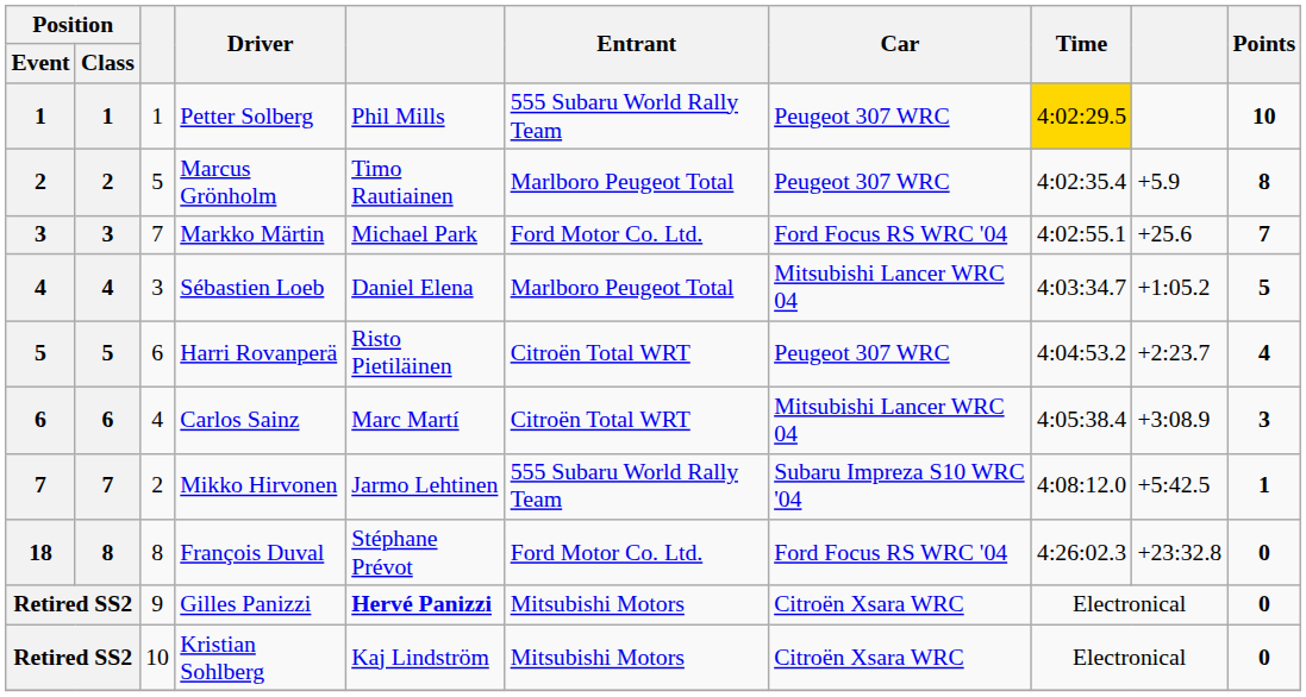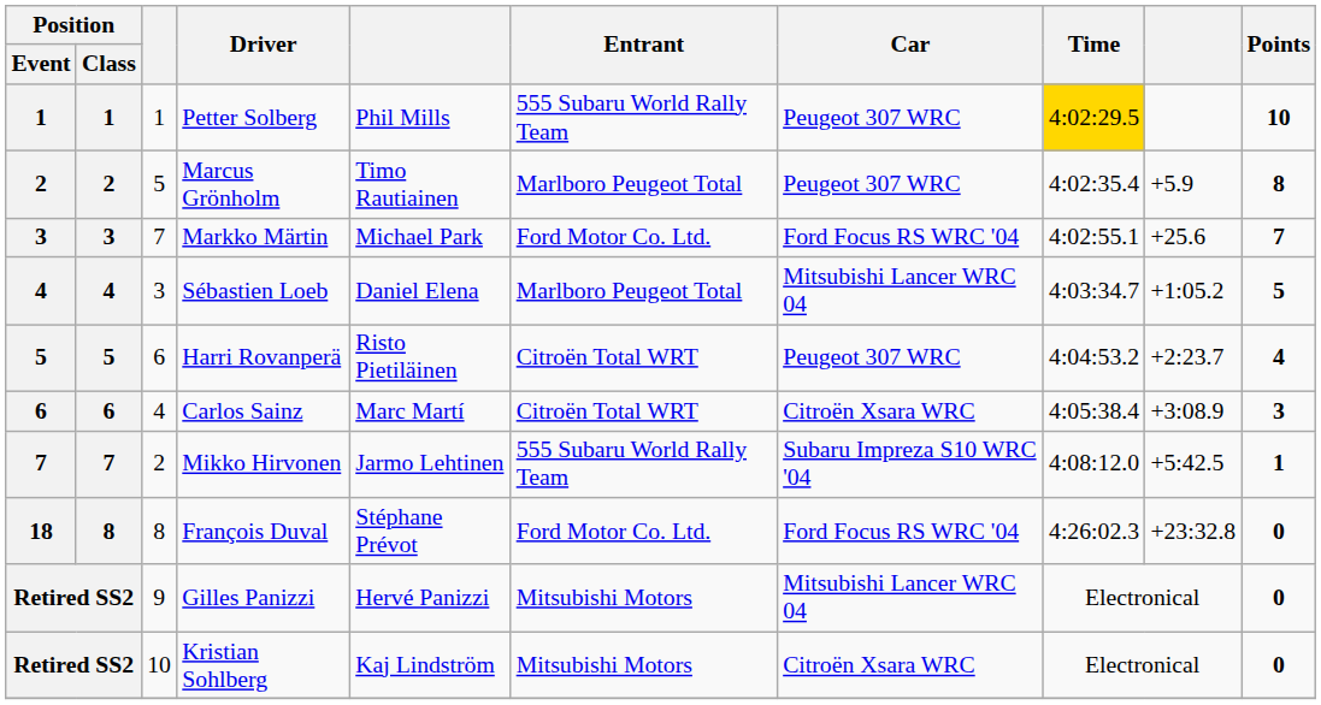Carlos Sainz | Car: Mitsubishi Lancer WRC 04 -> Citroën Xsara WRC
Gilles Panizzi | column 5: bold -> normal
Gilles Panizzi | Car: Citroën Xsara WRC -> Mitsubishi Lancer WRC 04
